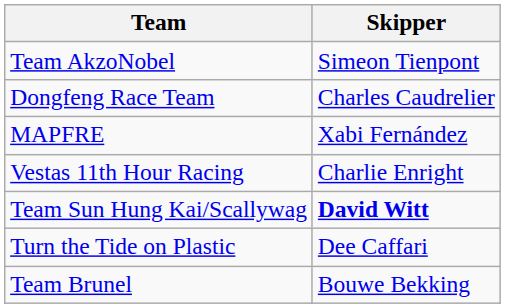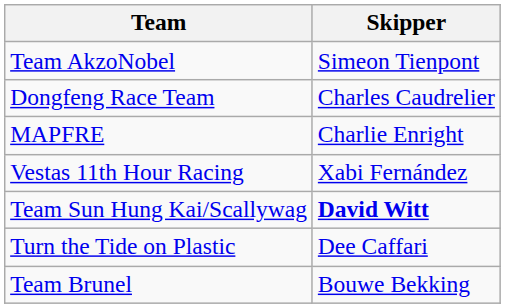MAPFRE | Skipper: Xabi Fernández -> Charlie Enright
Vestas 11th Hour Racing | Skipper: Charlie Enright -> Xabi Fernández
